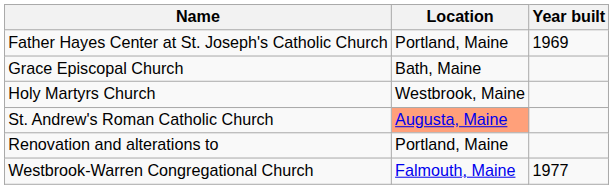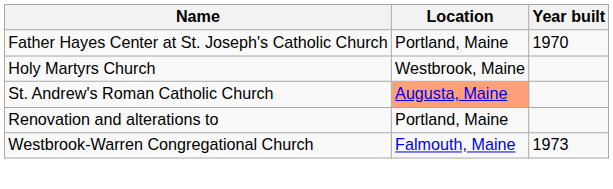Father Hayes Center at St. Joseph's Catholic Church | Year built: 1969 -> 1970
- row: Grace Episcopal Church | Bath, Maine
Westbrook-Warren Congregational Church | Year built: 1977 -> 1973
